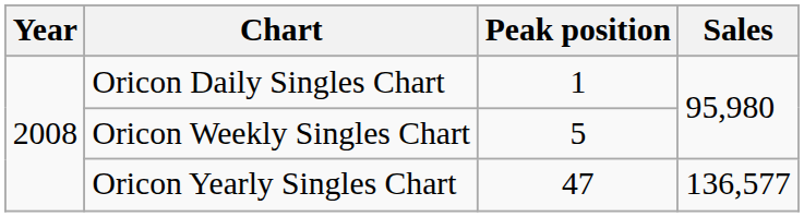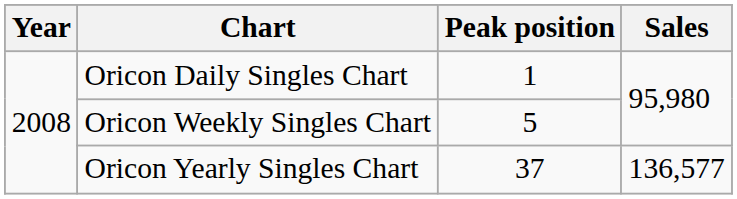Oricon Yearly Singles Chart | Peak position: 47 -> 37
